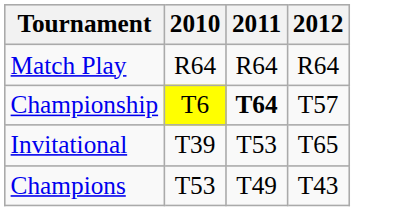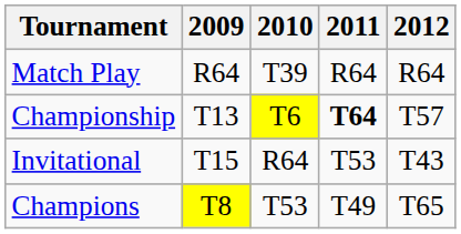+ column: 2009 | R64 | T13 | T15 | T8
Match Play | 2010: R64 -> T39
Invitational | 2010: T39 -> R64
Invitational | 2012: T65 -> T43
Champions | 2012: T43 -> T65
